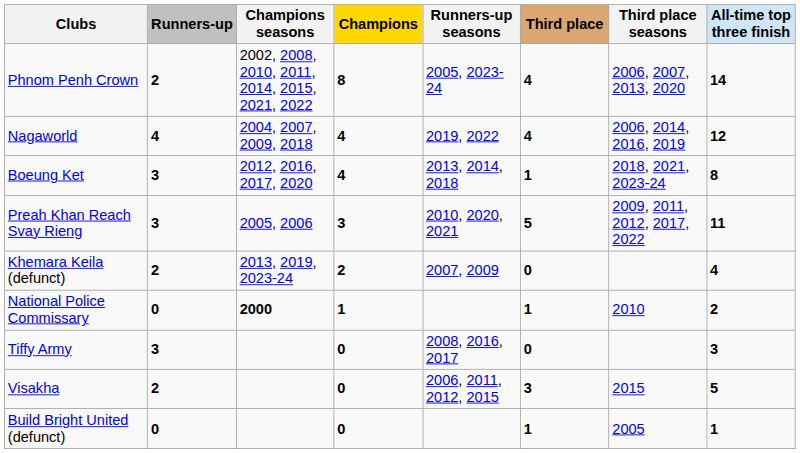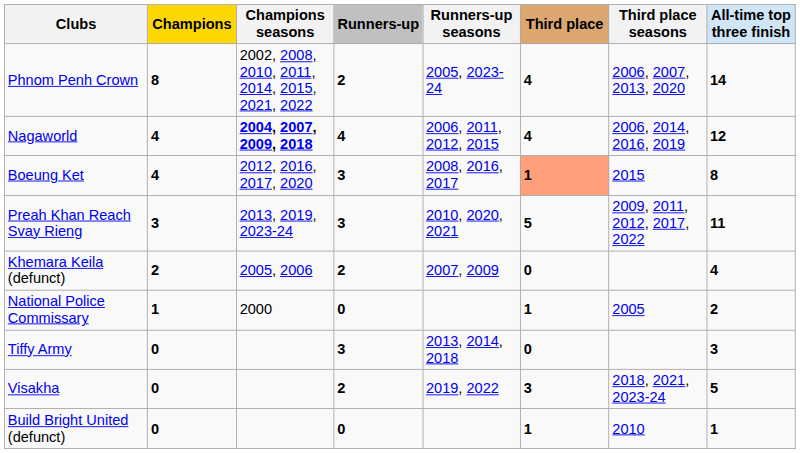columns swapped: Champions <-> Runners-up
Nagaworld | Champions seasons: normal -> bold
Nagaworld | Runners-up seasons: 2019, 2022 -> 2006, 2011, 2012, 2015
Boeung Ket | Runners-up seasons: 2013, 2014, 2018 -> 2008, 2016, 2017
Boeung Ket | Third place: no background -> lightsalmon background
Boeung Ket | Third place seasons: 2018, 2021, 2023-24 -> 2015
Preah Khan Reach Svay Rieng | Champions seasons: 2005, 2006 -> 2013, 2019, 2023-24
Khemara Keila (defunct) | Champions seasons: 2013, 2019, 2023-24 -> 2005, 2006
National Police Commissary | Champions seasons: bold -> normal
National Police Commissary | Third place seasons: 2010 -> 2005
Tiffy Army | Runners-up seasons: 2008, 2016, 2017 -> 2013, 2014, 2018
Visakha | Runners-up seasons: 2006, 2011, 2012, 2015 -> 2019, 2022
Visakha | Third place seasons: 2015 -> 2018, 2021, 2023-24
Build Bright United (defunct) | Third place seasons: 2005 -> 2010
